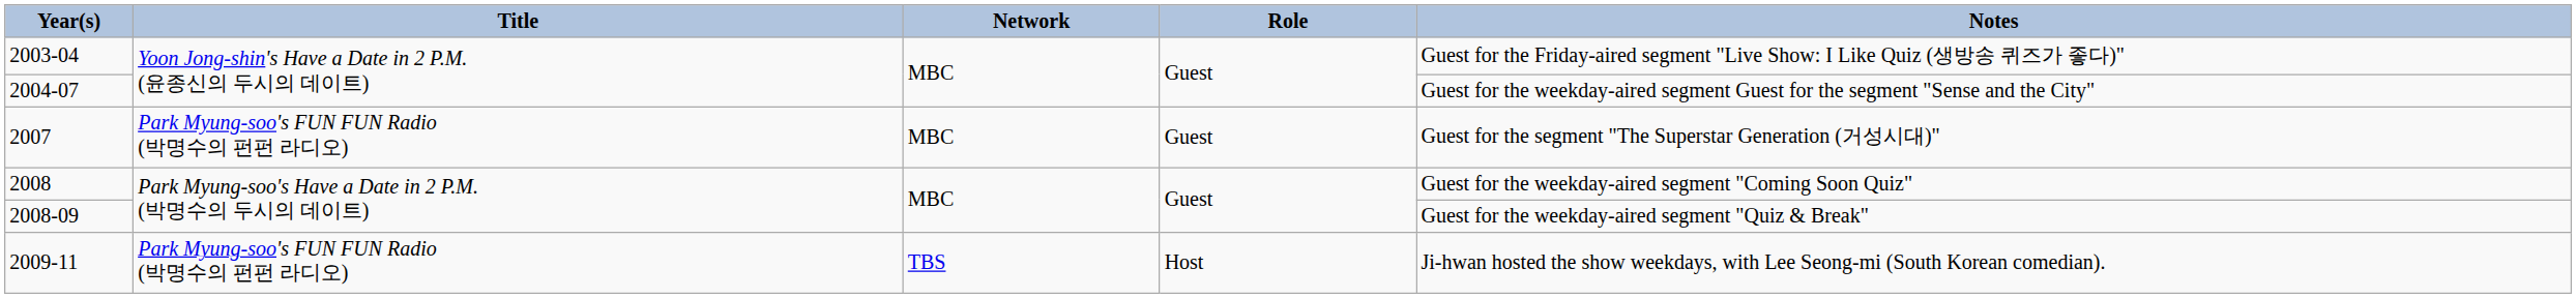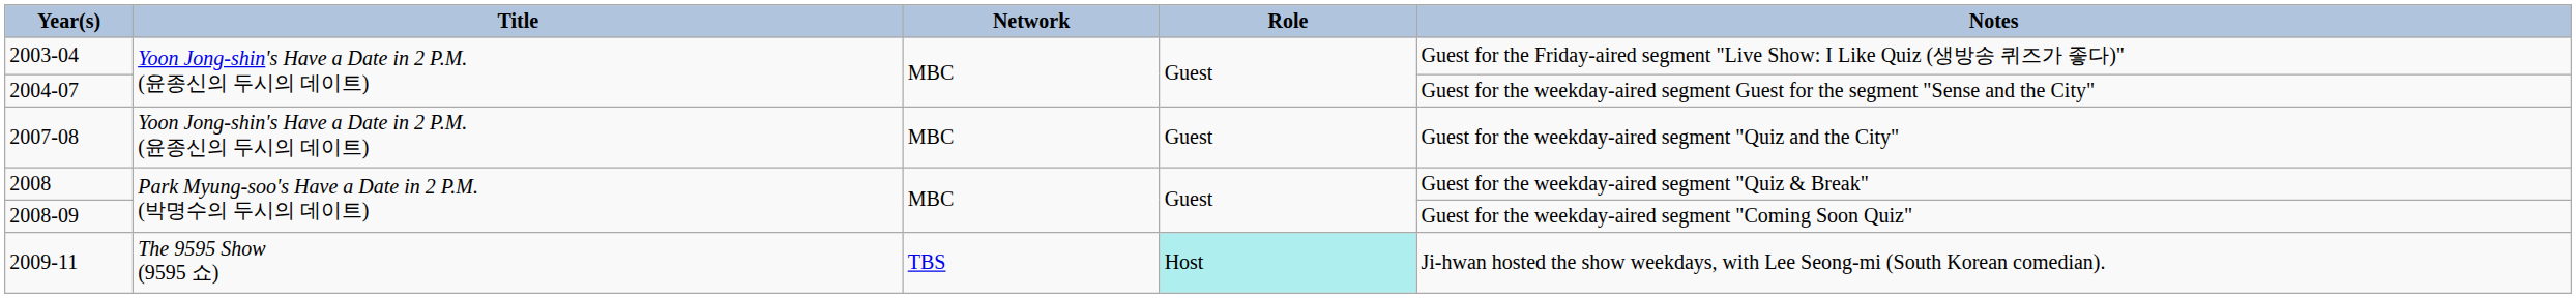- row: 2007 | Park Myung-soo's FUN FUN Radio (박명수의 펀펀 라디오) | MBC | Guest | Guest for the segment "The Superstar Generation (거성시대)"
+ row: 2007-08 | Yoon Jong-shin's Have a Date in 2 P.M. (윤종신의 두시의 데이트) | MBC | Guest | Guest for the weekday-aired segment "Quiz and the City"
2008 | Notes: Guest for the weekday-aired segment "Coming Soon Quiz" -> Guest for the weekday-aired segment "Quiz & Break"
2008-09 | Notes: Guest for the weekday-aired segment "Quiz & Break" -> Guest for the weekday-aired segment "Coming Soon Quiz"
2009-11 | Title: Park Myung-soo's FUN FUN Radio (박명수의 펀펀 라디오) -> The 9595 Show (9595 쇼)
2009-11 | Role: no background -> paleturquoise background
